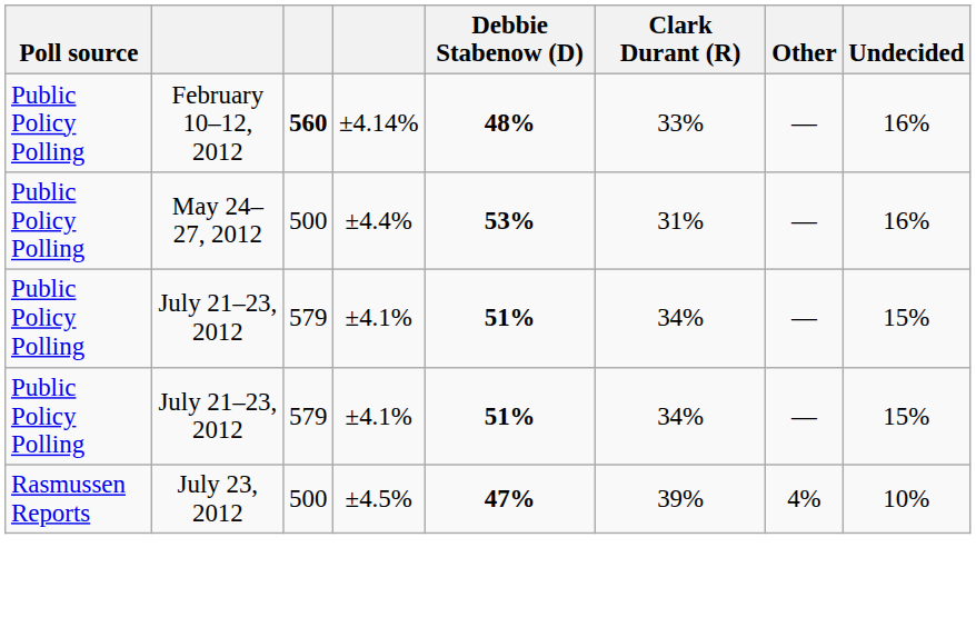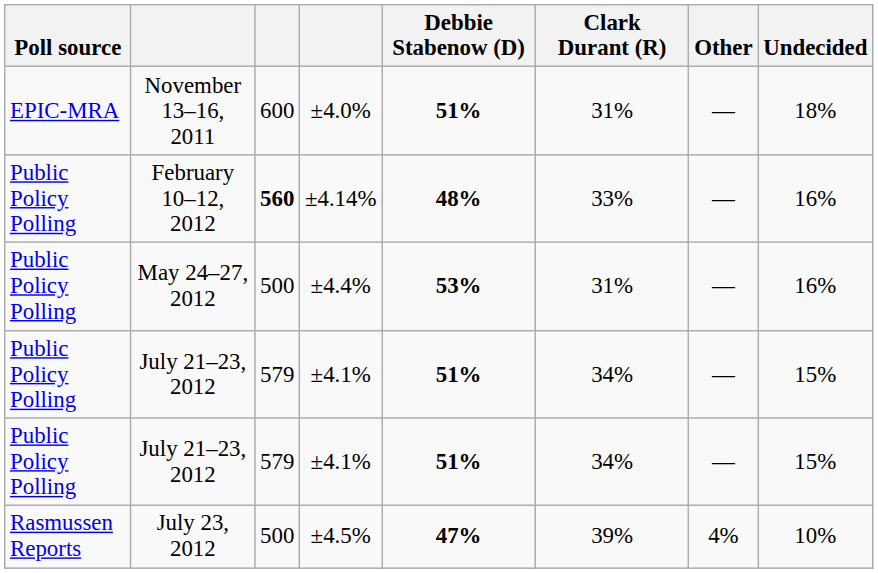+ row: EPIC-MRA | November 13–16, 2011 | 600 | ±4.0% | 51% | 31% | — | 18%
